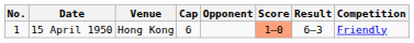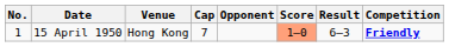15 April 1950 | Cap: 6 -> 7
15 April 1950 | Competition: normal -> bold
